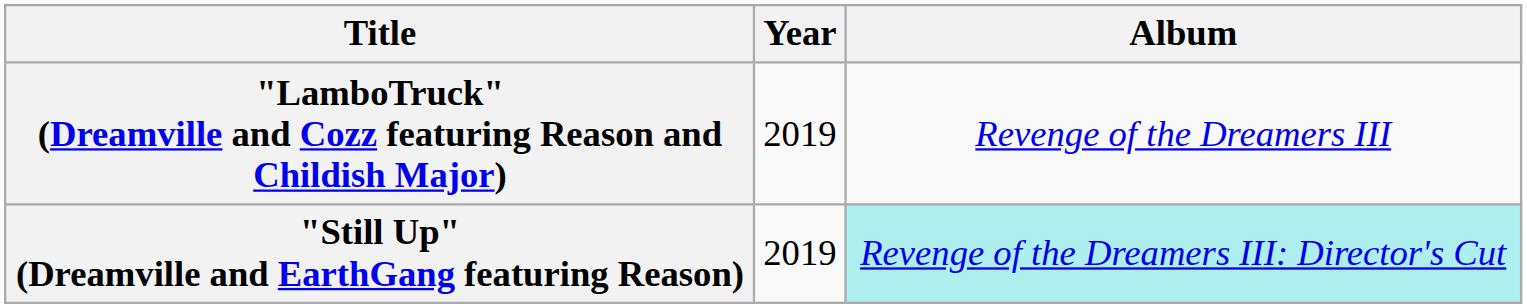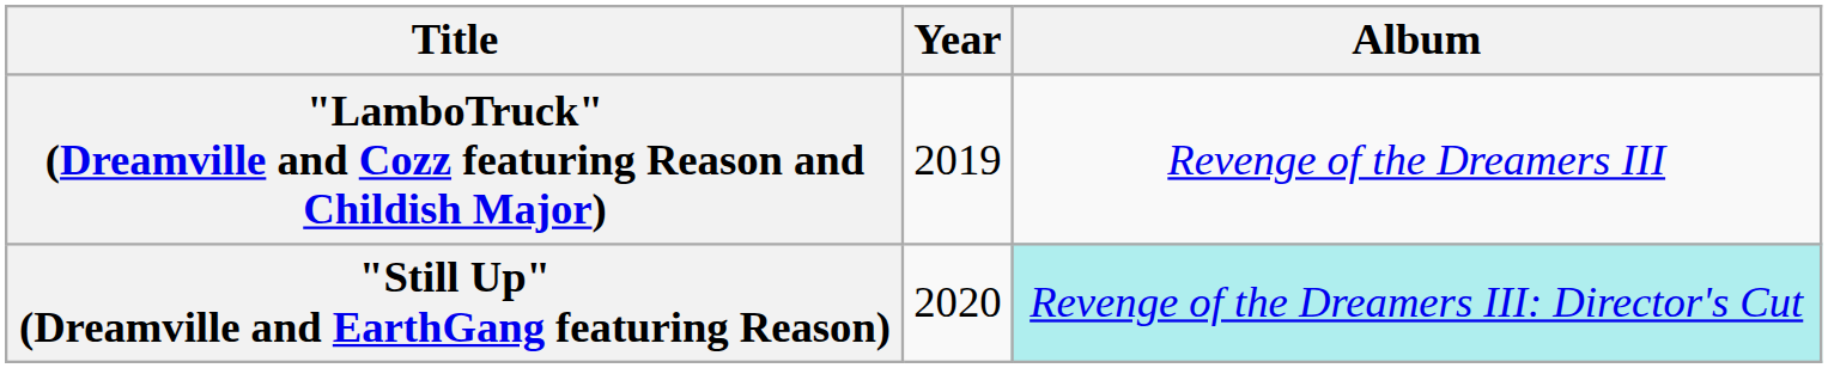"Still Up" (Dreamville and EarthGang featuring Reason) | Year: 2019 -> 2020
